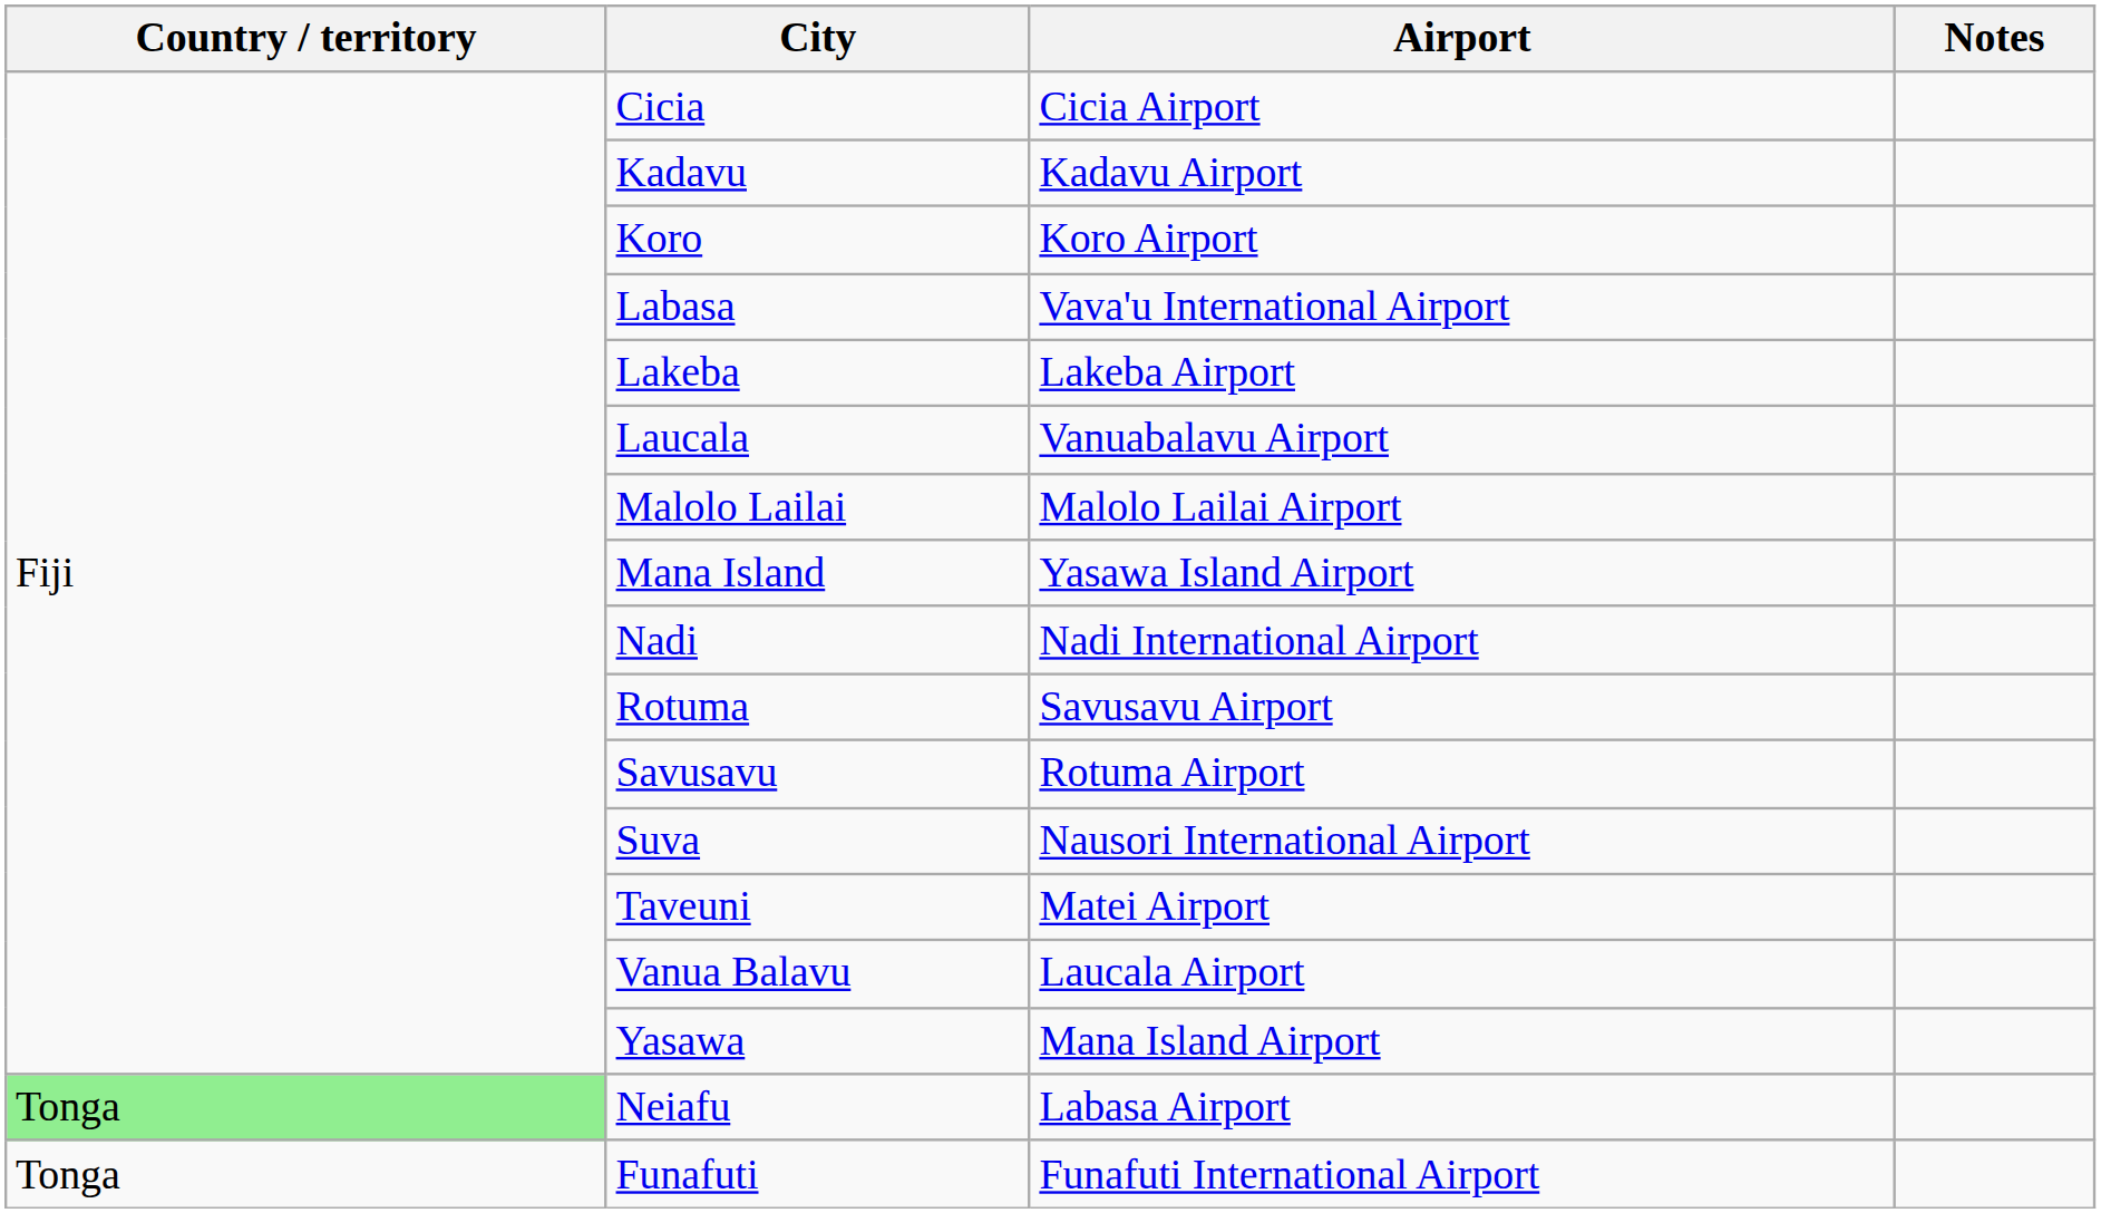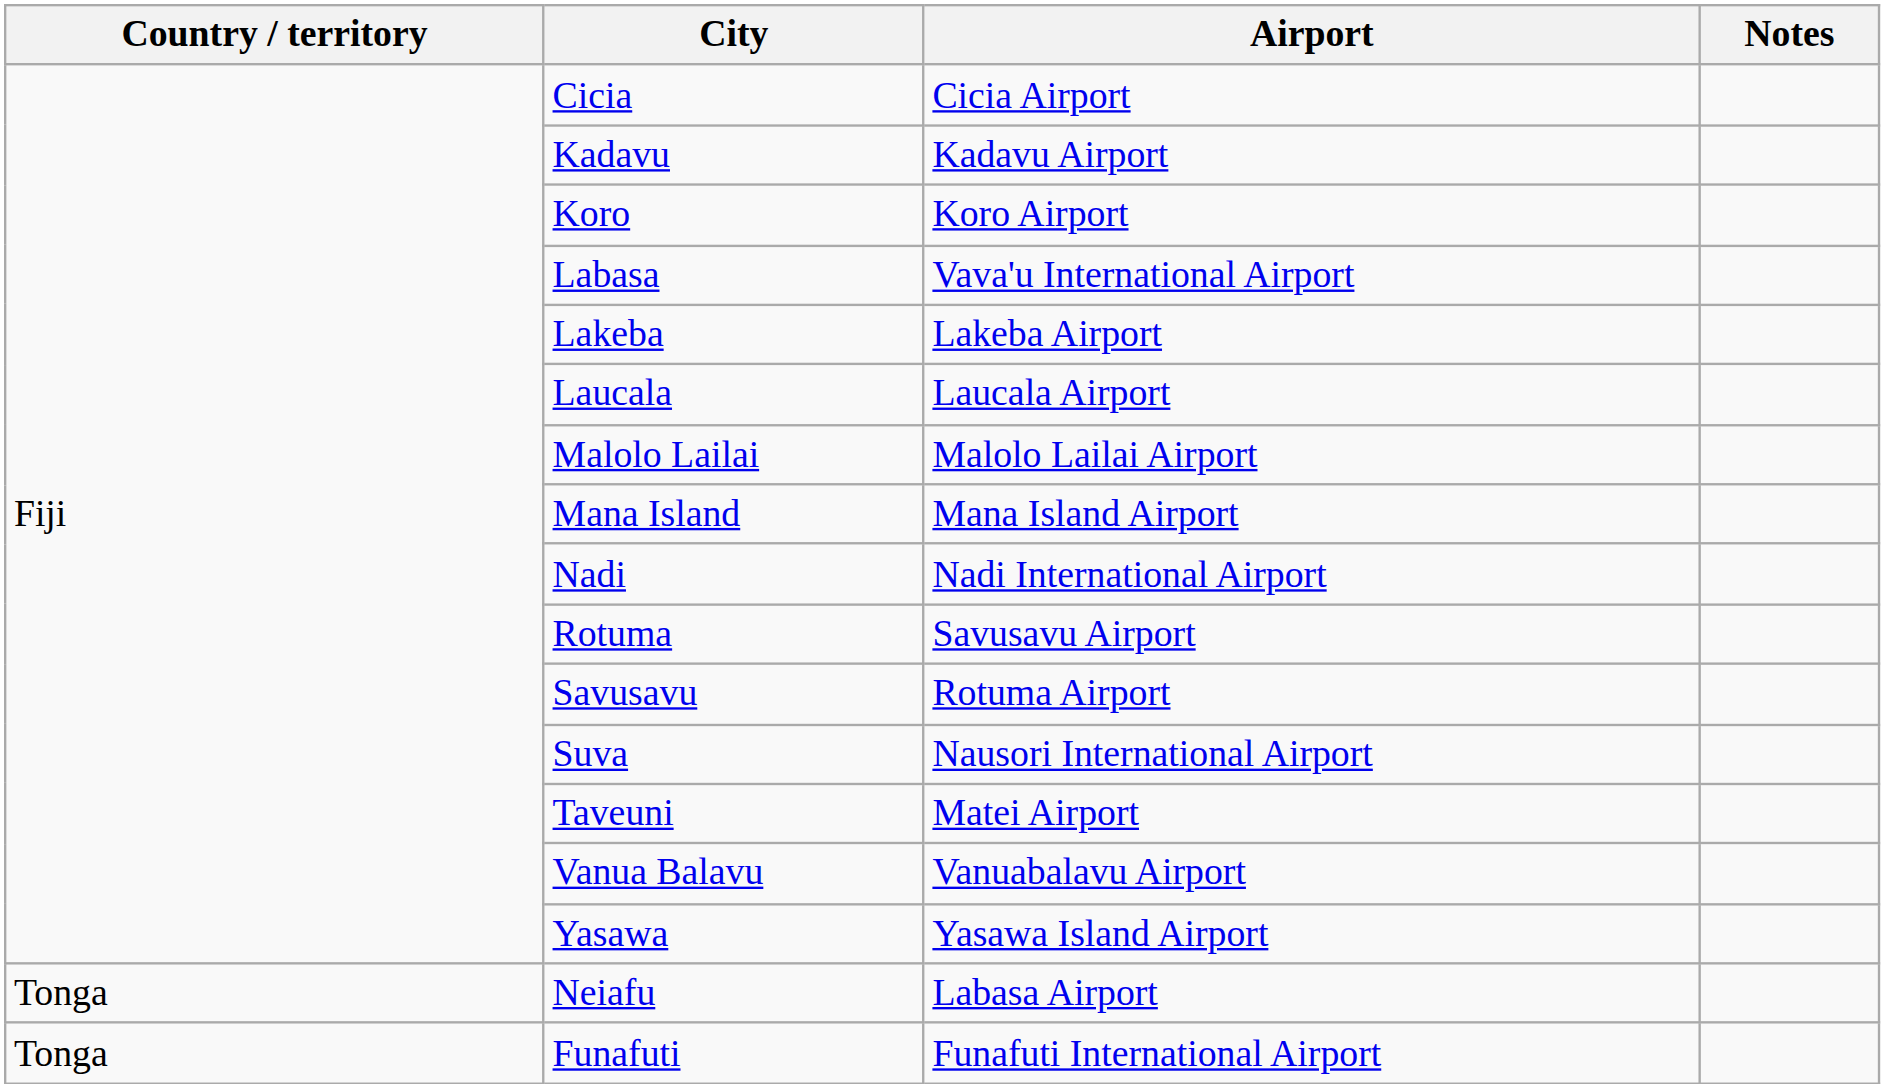Laucala | Airport: Vanuabalavu Airport -> Laucala Airport
Mana Island | Airport: Yasawa Island Airport -> Mana Island Airport
Vanua Balavu | Airport: Laucala Airport -> Vanuabalavu Airport
Yasawa | Airport: Mana Island Airport -> Yasawa Island Airport
Neiafu | Country / territory: lightgreen background -> no background
